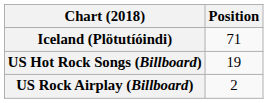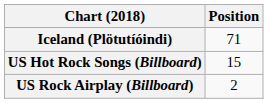US Hot Rock Songs (Billboard) | Position: 19 -> 15
